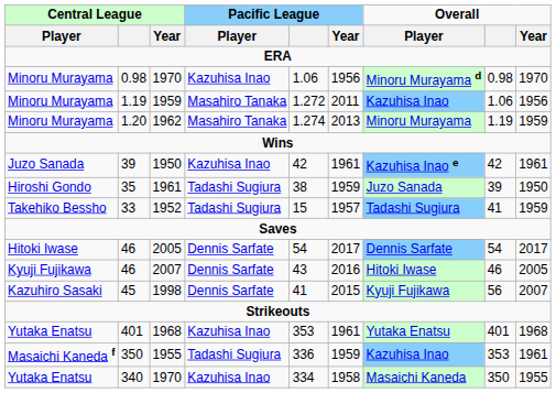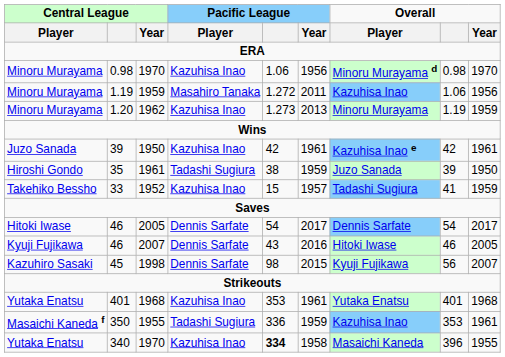1.20 | Pacific League / Player: Masahiro Tanaka -> Kazuhisa Inao
1.20 | Pacific League: 1.274 -> 1.273
33 | Pacific League / Player: Tadashi Sugiura -> Kazuhisa Inao
45 | Pacific League: 41 -> 98
340 | Pacific League: normal -> bold
340 | Overall: 350 -> 396
